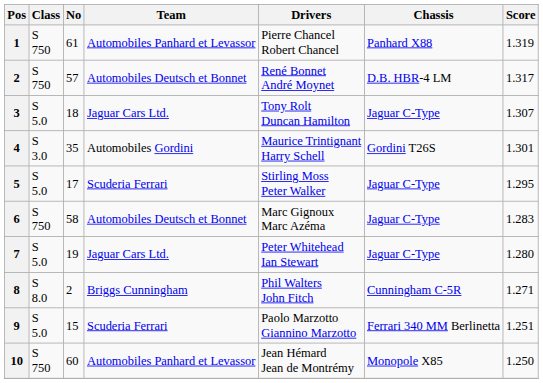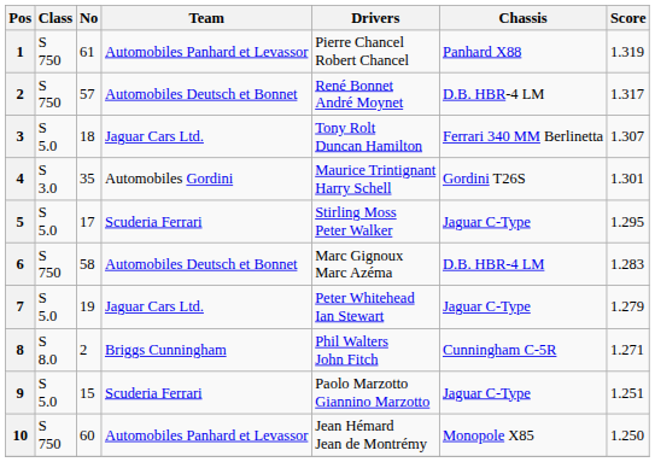3 | Chassis: Jaguar C-Type -> Ferrari 340 MM Berlinetta
6 | Chassis: Jaguar C-Type -> D.B. HBR-4 LM
7 | Score: 1.280 -> 1.279
9 | Chassis: Ferrari 340 MM Berlinetta -> Jaguar C-Type
